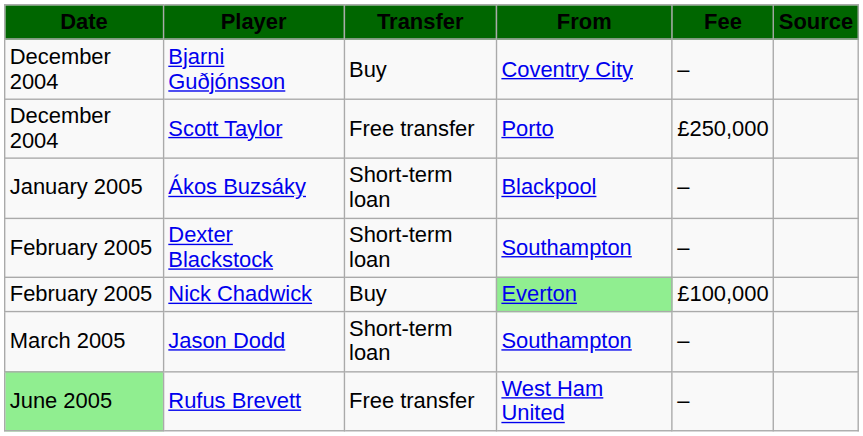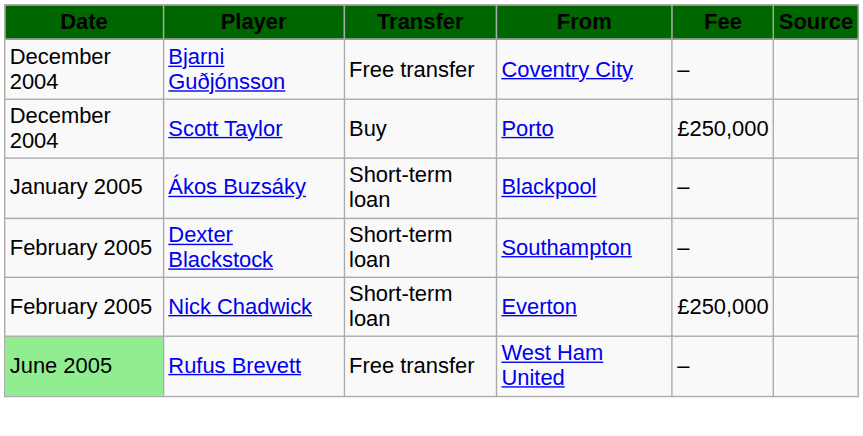Bjarni Guðjónsson | Transfer: Buy -> Free transfer
Scott Taylor | Transfer: Free transfer -> Buy
Nick Chadwick | Transfer: Buy -> Short-term loan
Nick Chadwick | From: lightgreen background -> no background
Nick Chadwick | Fee: £100,000 -> £250,000
- row: March 2005 | Jason Dodd | Short-term loan | Southampton | –
